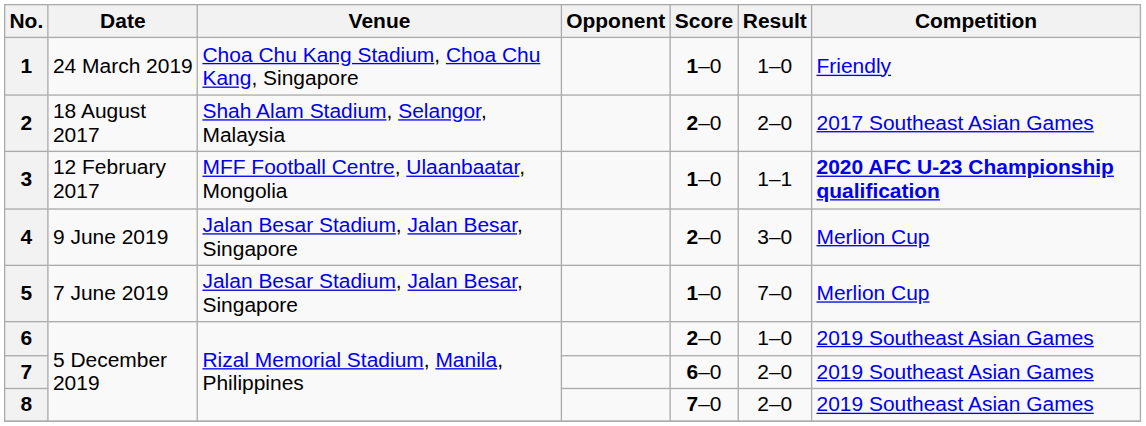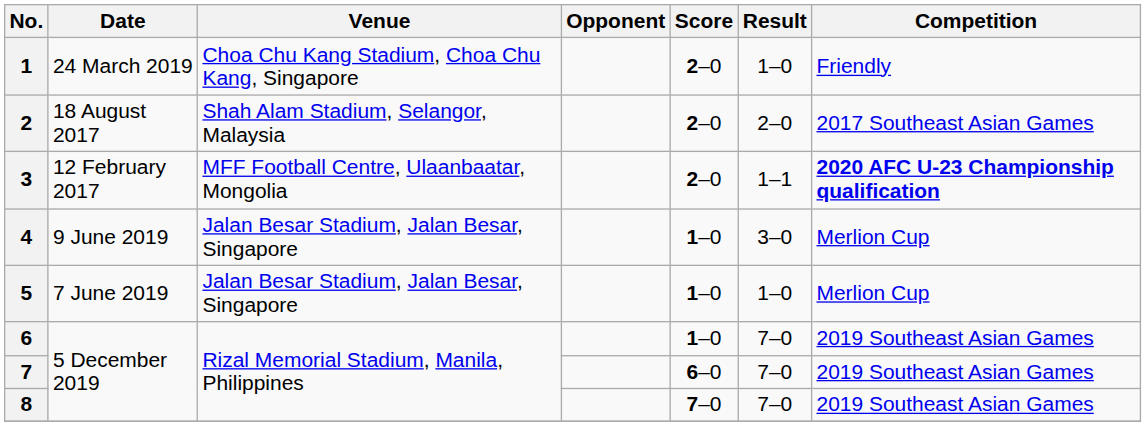1 | Score: 1–0 -> 2–0
3 | Score: 1–0 -> 2–0
4 | Score: 2–0 -> 1–0
5 | Result: 7–0 -> 1–0
6 | Score: 2–0 -> 1–0
6 | Result: 1–0 -> 7–0
7 | Result: 2–0 -> 7–0
8 | Result: 2–0 -> 7–0
